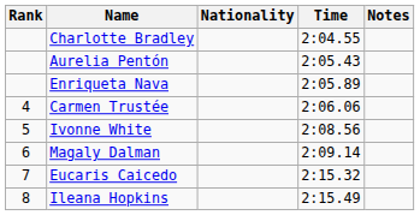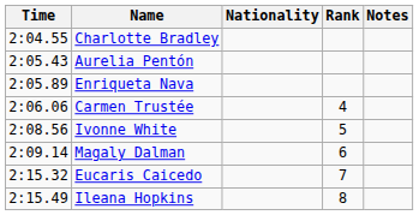columns swapped: Rank <-> Time
